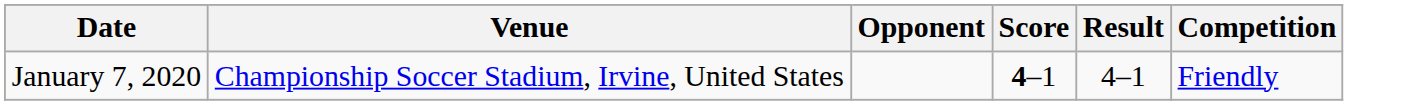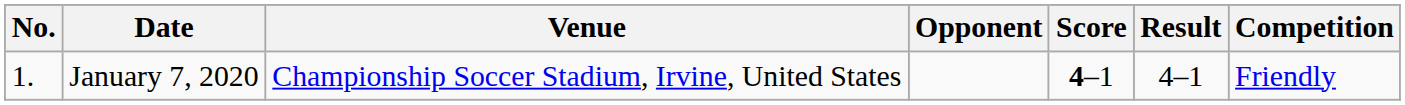+ column: No. | 1.
